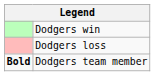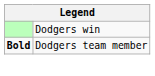- row: Dodgers loss
